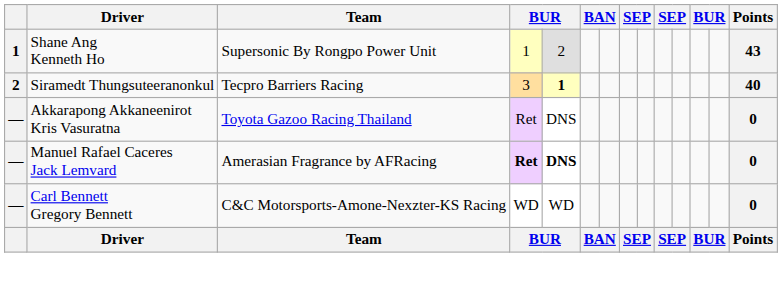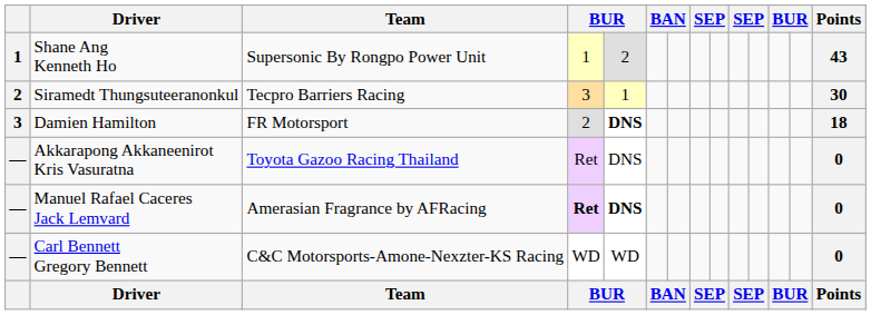Siramedt Thungsuteeranonkul | column 5: bold -> normal
Siramedt Thungsuteeranonkul | Points: 40 -> 30
+ row: 3 | Damien Hamilton | FR Motorsport | 2 | DNS | 18
